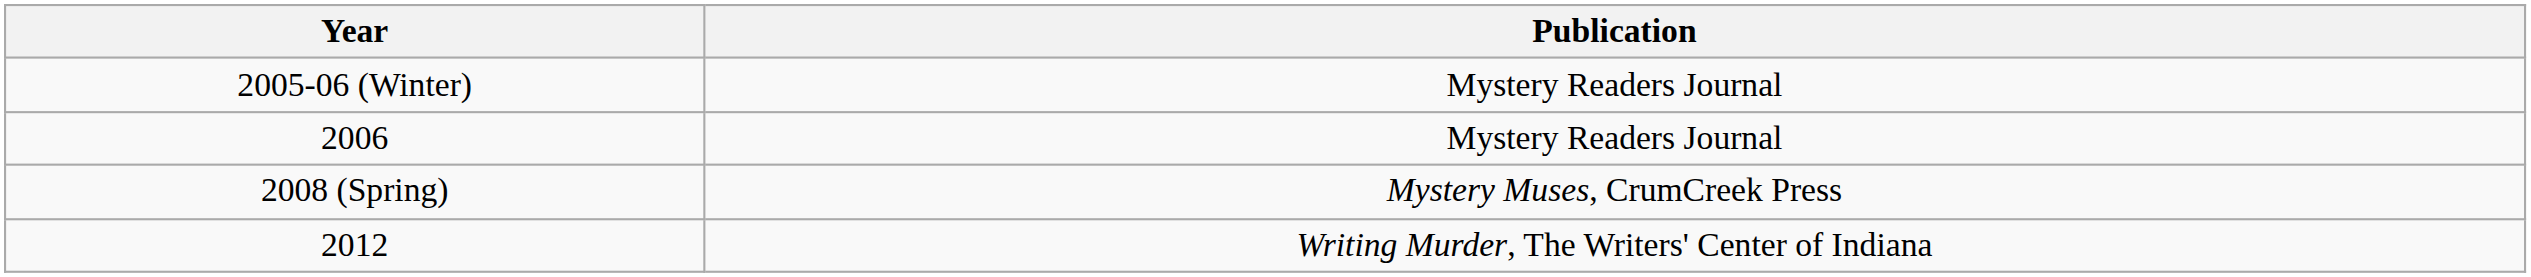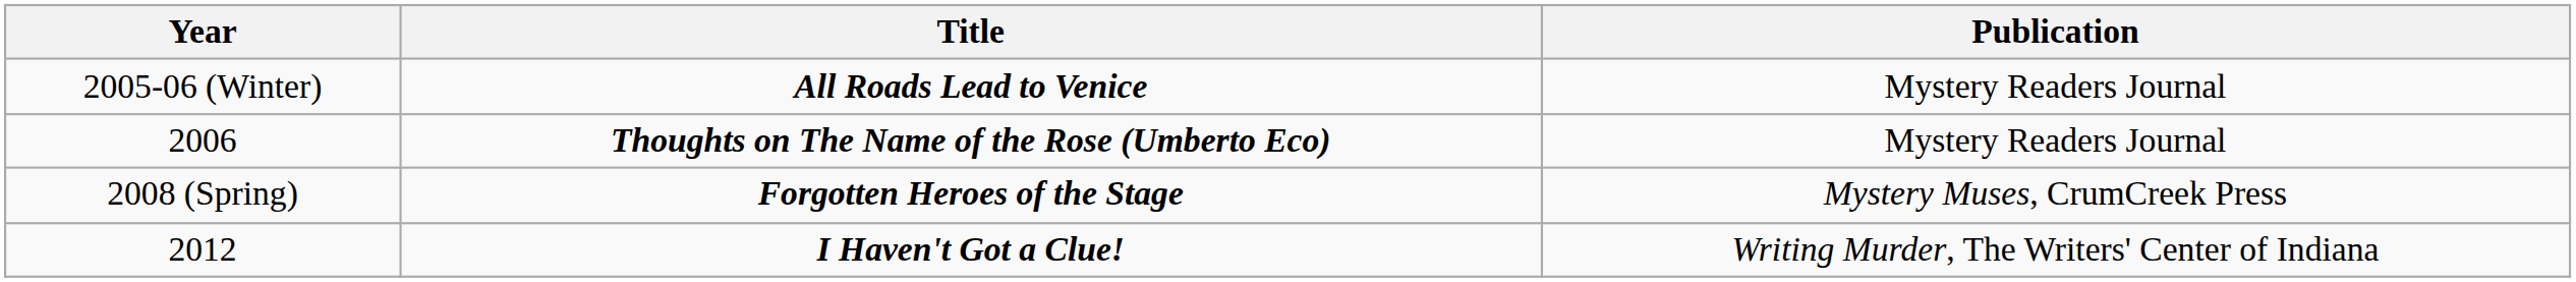+ column: Title | All Roads Lead to Venice | Thoughts on The Name of the Rose (Umberto Eco) | Forgotten Heroes of the Stage | I Haven't Got a Clue!
